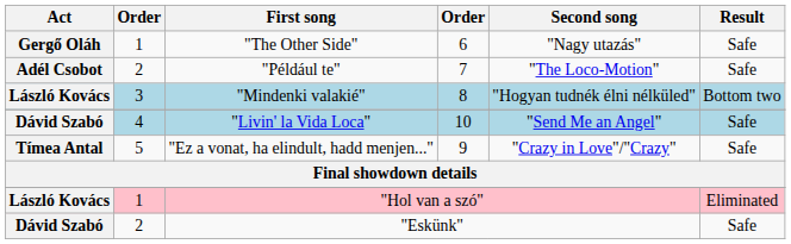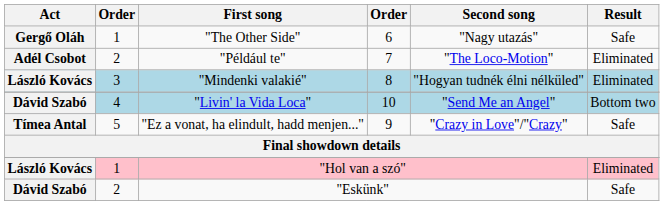"Például te" | Result: Safe -> Eliminated
"Mindenki valakié" | Result: Bottom two -> Eliminated
"Livin' la Vida Loca" | Result: Safe -> Bottom two
